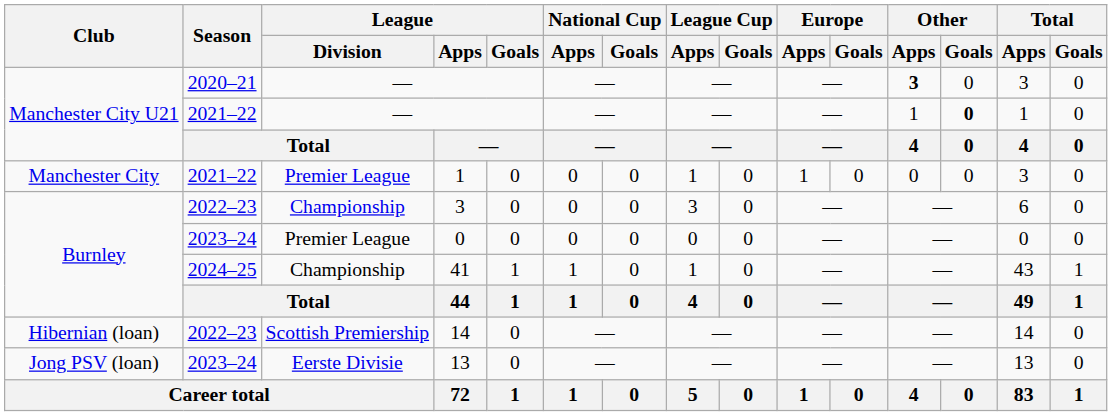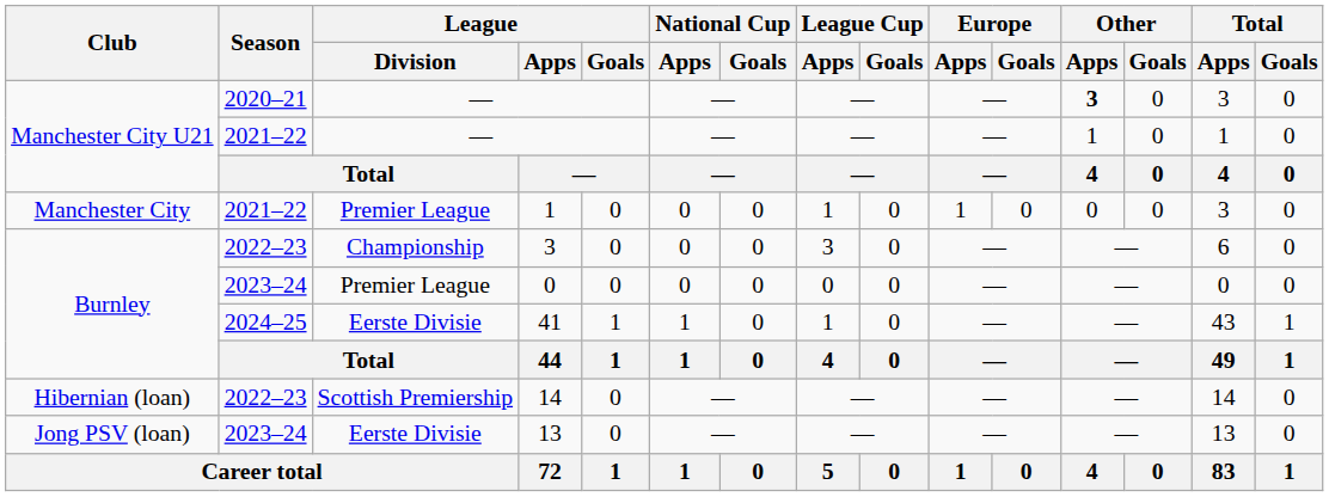2021–22 / — | Other / Goals: bold -> normal
41 | League / Division: Championship -> Eerste Divisie
